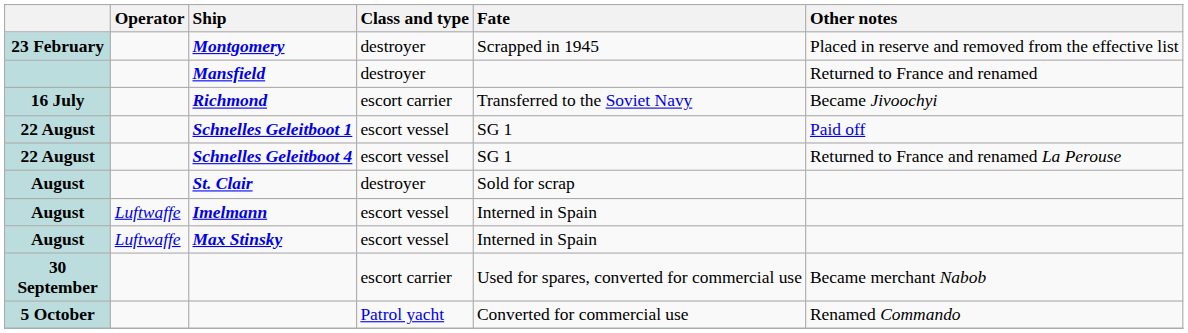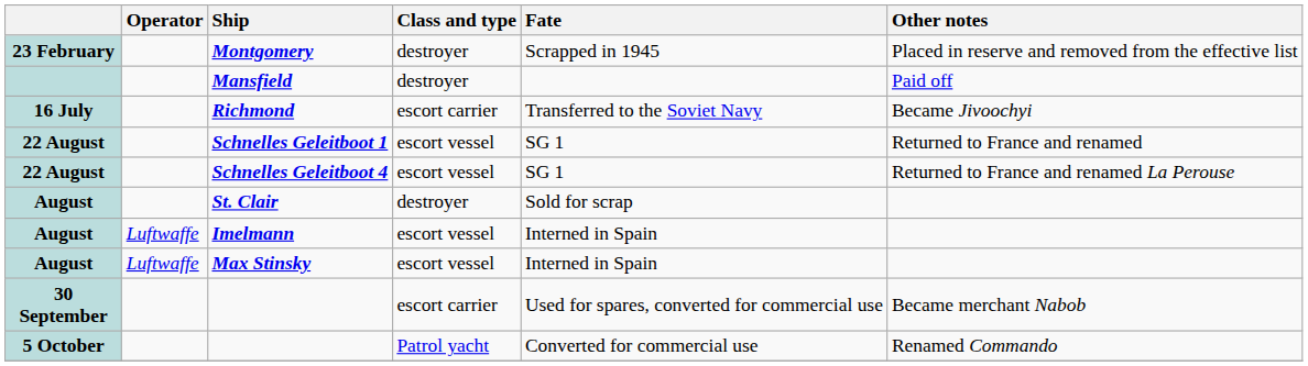Mansfield | Other notes: Returned to France and renamed -> Paid off
Schnelles Geleitboot 1 | Other notes: Paid off -> Returned to France and renamed
